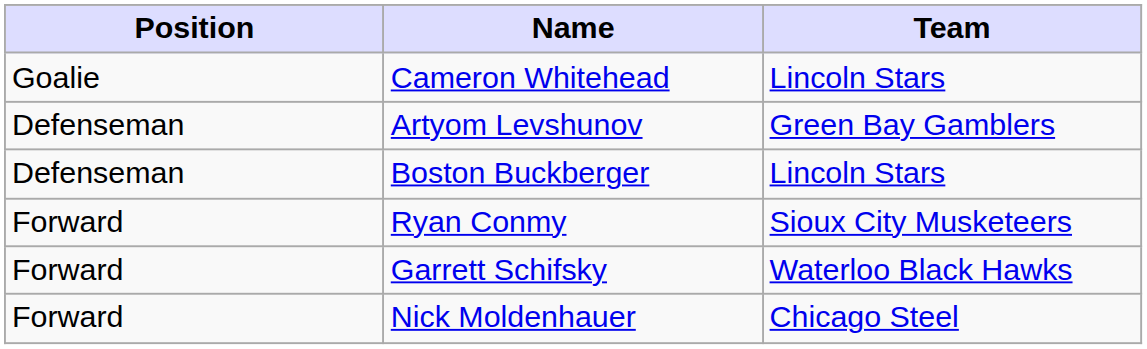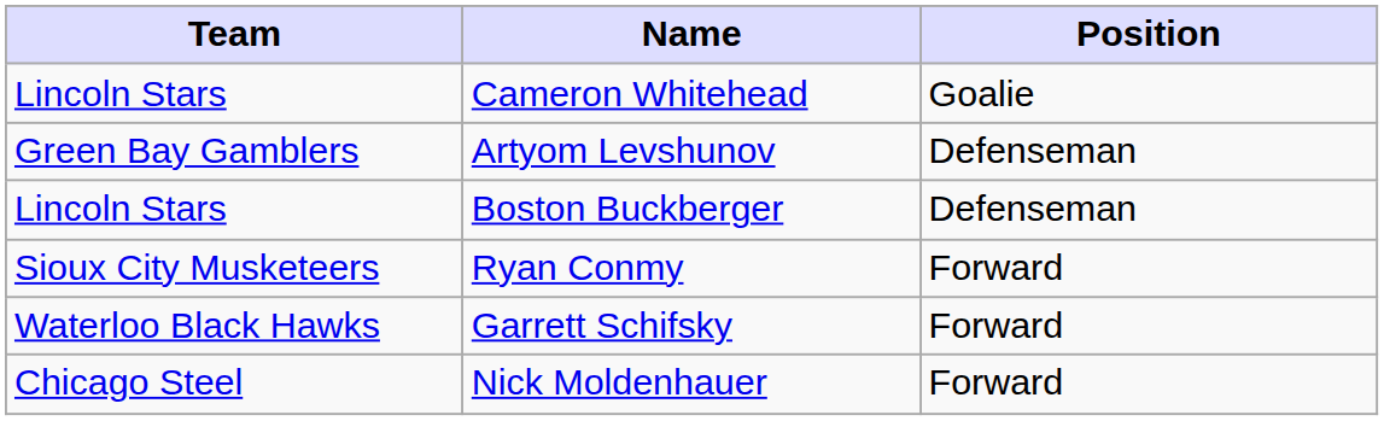columns swapped: Position <-> Team
